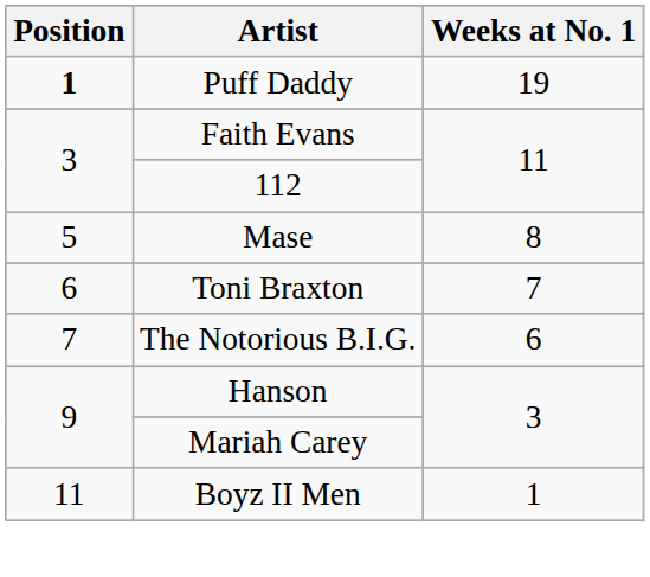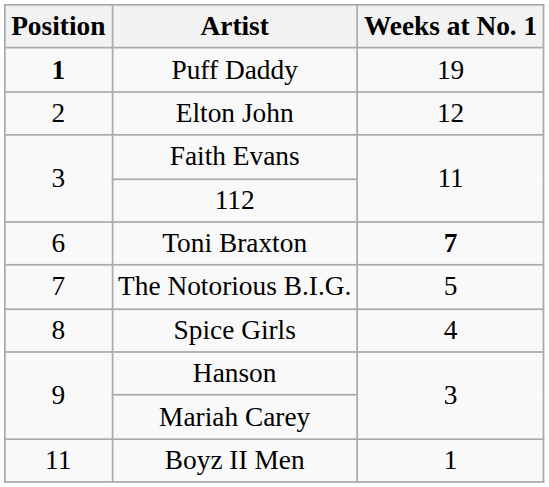+ row: 2 | Elton John | 12
- row: 5 | Mase | 8
Toni Braxton | Weeks at No. 1: normal -> bold
The Notorious B.I.G. | Weeks at No. 1: 6 -> 5
+ row: 8 | Spice Girls | 4
